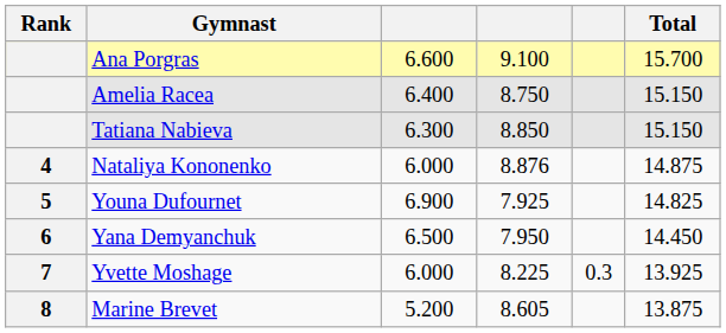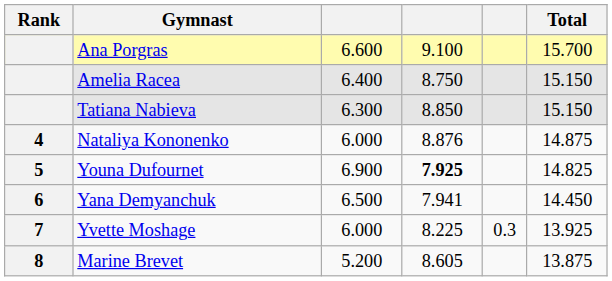Youna Dufournet | column 4: normal -> bold
Yana Demyanchuk | column 4: 7.950 -> 7.941
